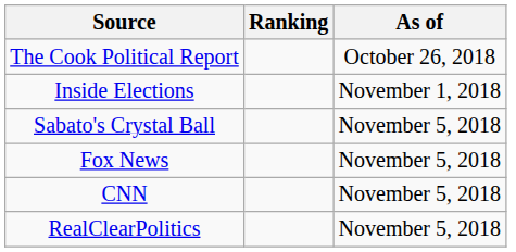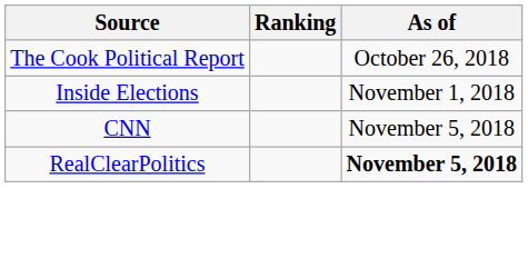- row: Sabato's Crystal Ball | November 5, 2018
- row: Fox News | November 5, 2018
RealClearPolitics | As of: normal -> bold
